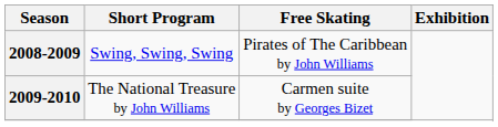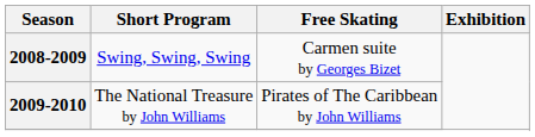2008-2009 | Free Skating: Pirates of The Caribbean by John Williams -> Carmen suite by Georges Bizet
2009-2010 | Free Skating: Carmen suite by Georges Bizet -> Pirates of The Caribbean by John Williams
